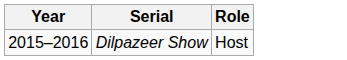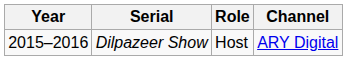+ column: Channel | ARY Digital
